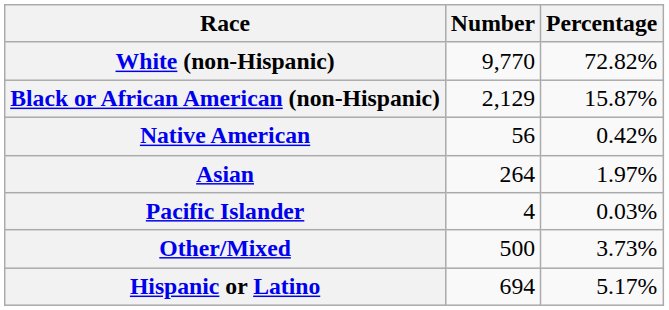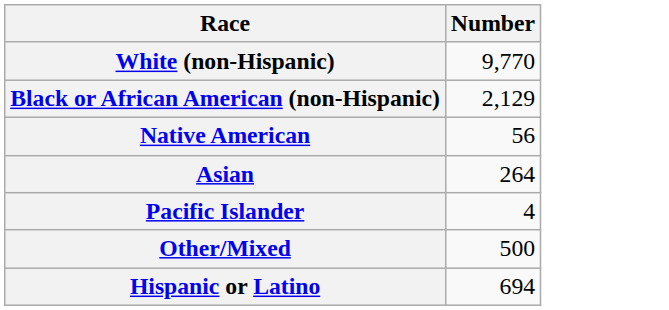- column: Percentage | 72.82% | 15.87% | 0.42% | 1.97% | 0.03% | 3.73% | 5.17%
